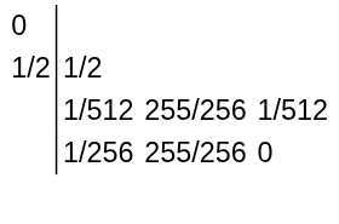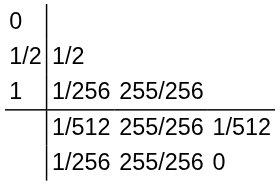+ row: 1 | 1/256 | 255/256
